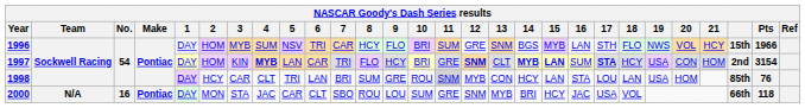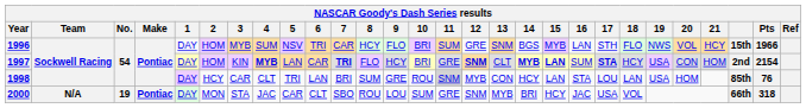1997 | 7: normal -> bold
1997 | Pts: 3154 -> 2154
2000 | No.: 16 -> 19
2000 | Pts: 118 -> 318
